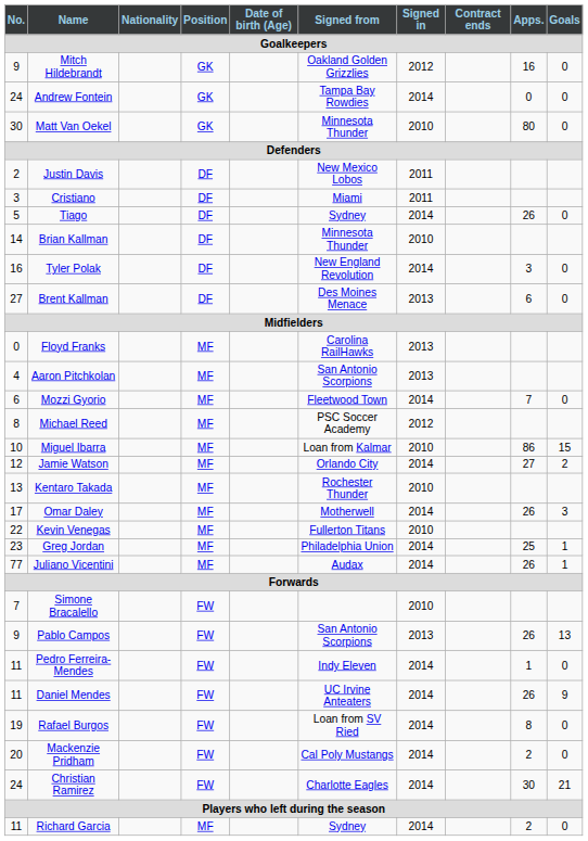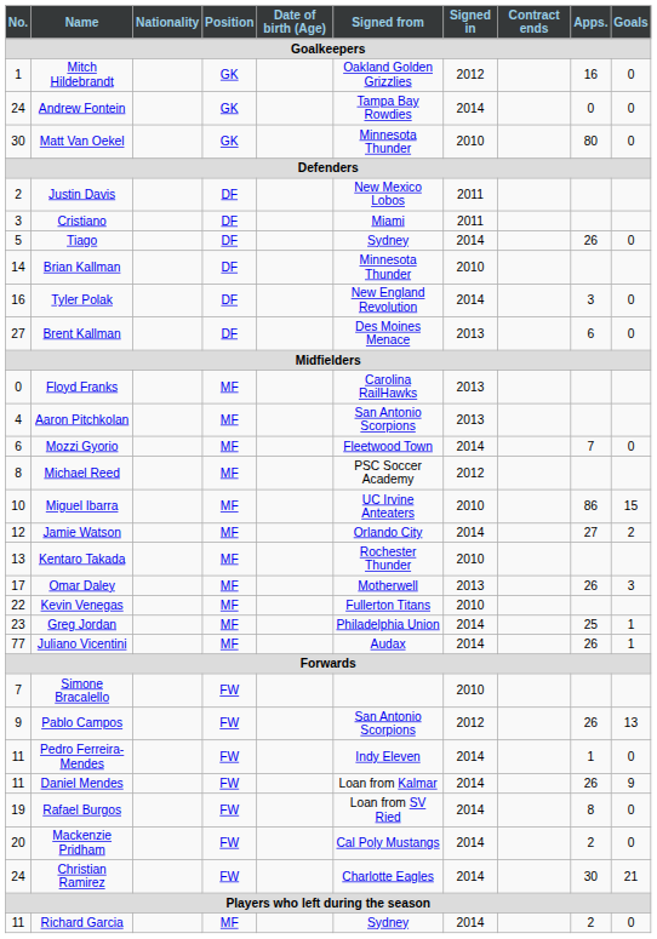Mitch Hildebrandt | No.: 9 -> 1
Miguel Ibarra | Signed from: Loan from Kalmar -> UC Irvine Anteaters
Omar Daley | Signed in: 2014 -> 2013
Pablo Campos | Signed in: 2013 -> 2012
Daniel Mendes | Signed from: UC Irvine Anteaters -> Loan from Kalmar
